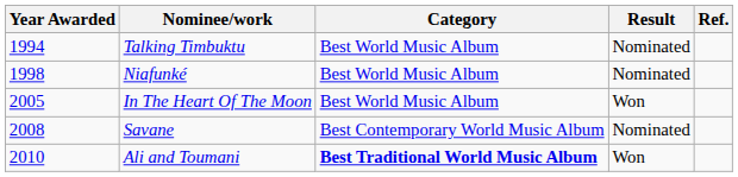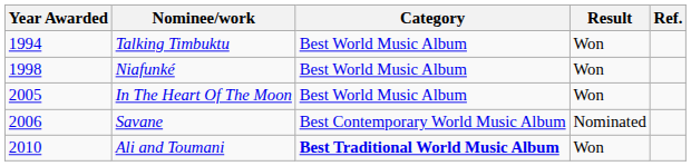Talking Timbuktu | Result: Nominated -> Won
Niafunké | Result: Nominated -> Won
Savane | Year Awarded: 2008 -> 2006
